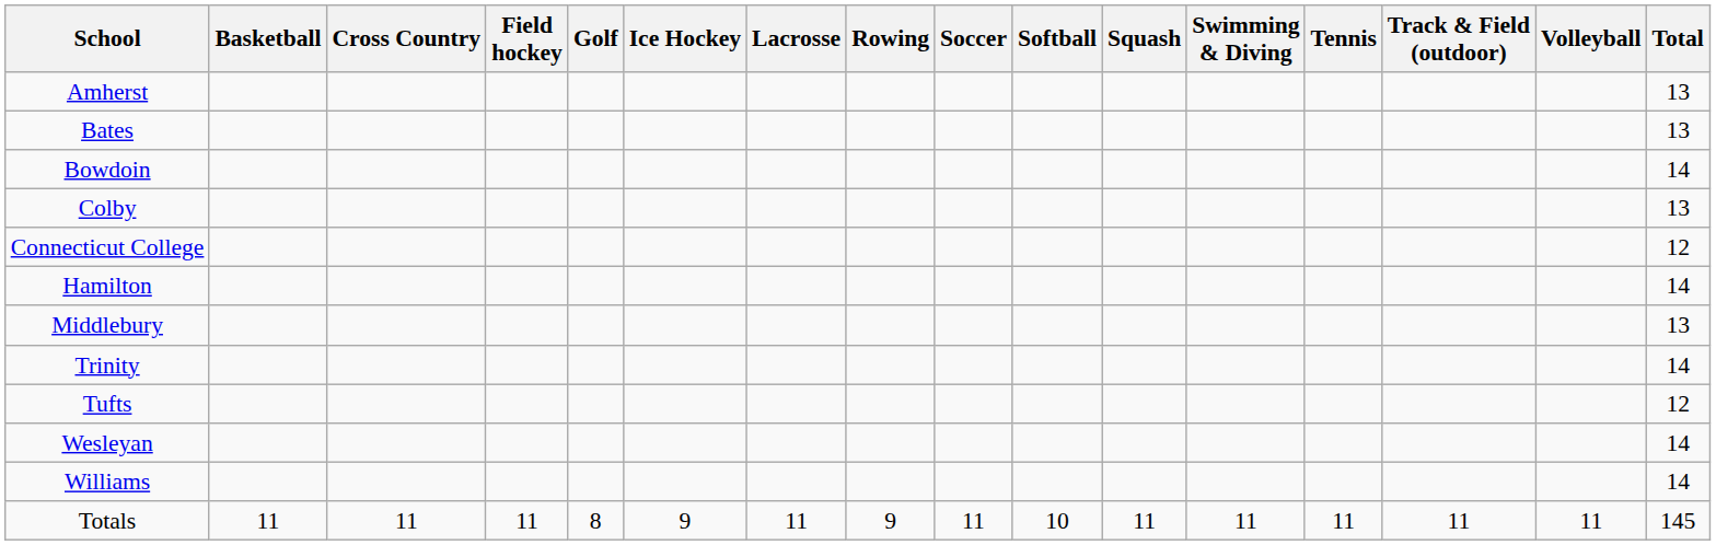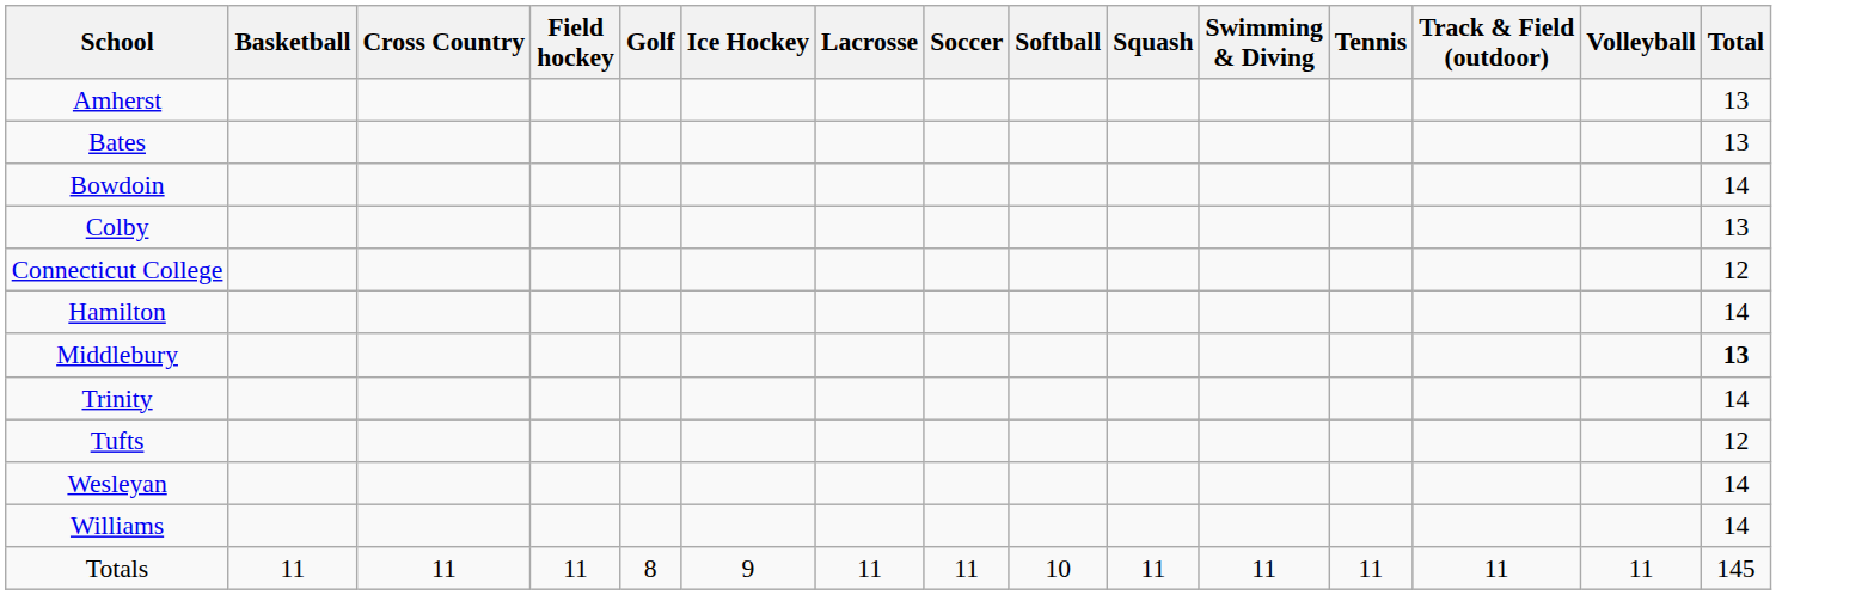- column: Rowing | 9
Middlebury | Total: normal -> bold
